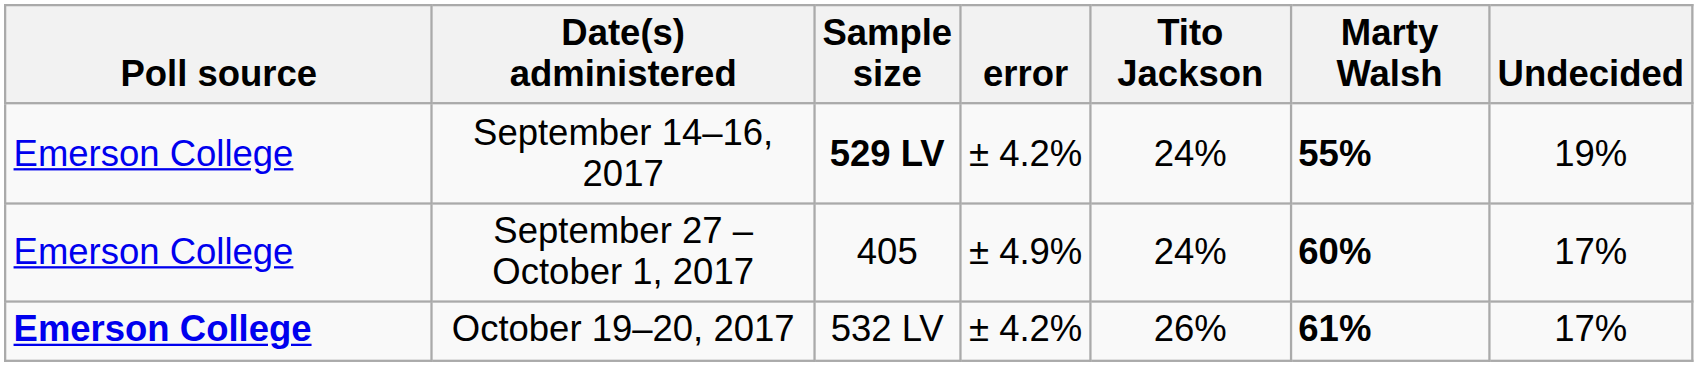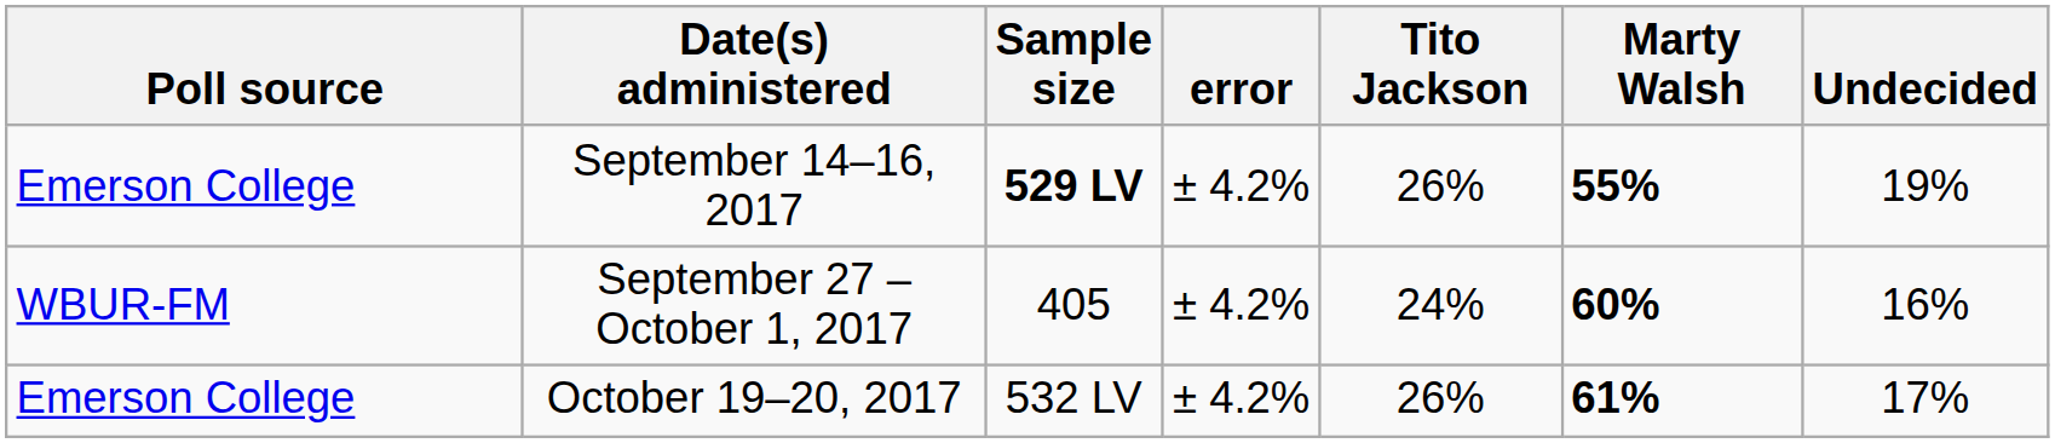September 14–16, 2017 | Tito Jackson: 24% -> 26%
September 27 – October 1, 2017 | Poll source: Emerson College -> WBUR-FM
September 27 – October 1, 2017 | error: ± 4.9% -> ± 4.2%
September 27 – October 1, 2017 | Undecided: 17% -> 16%
October 19–20, 2017 | Poll source: bold -> normal
